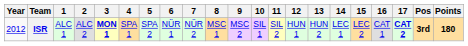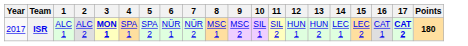- column: Pos | 3rd
ISR | Year: 2012 -> 2017
